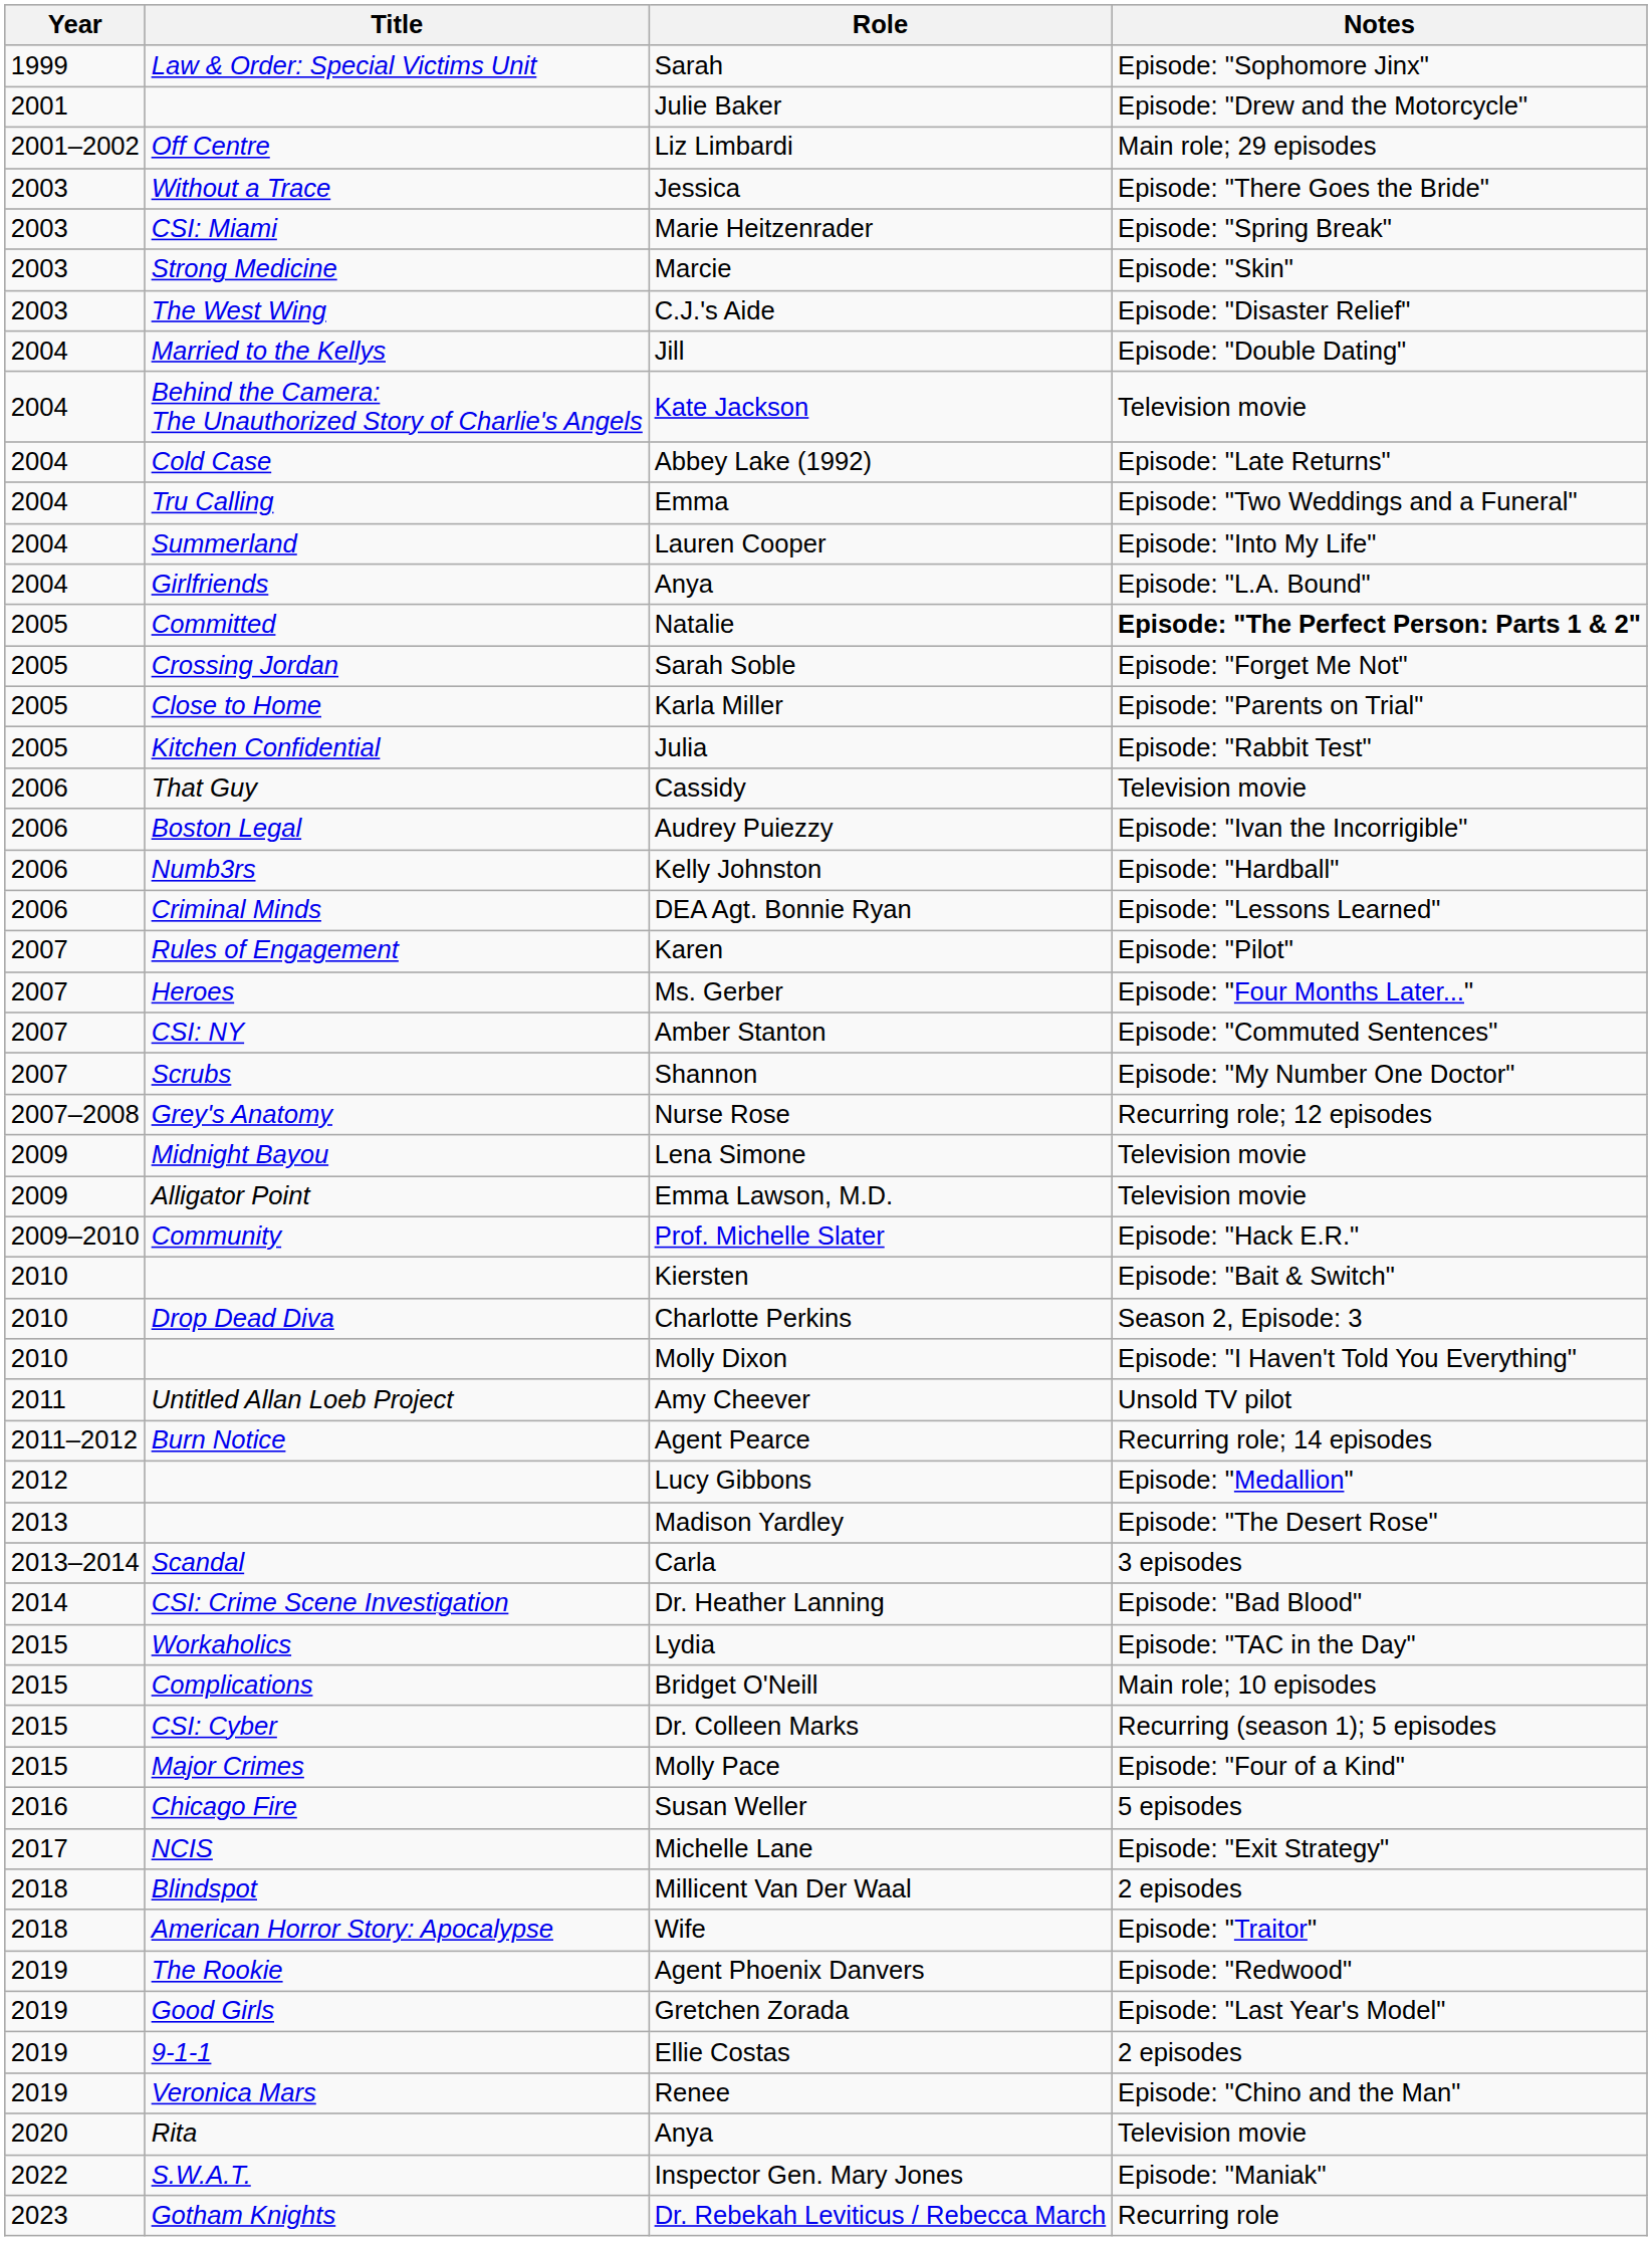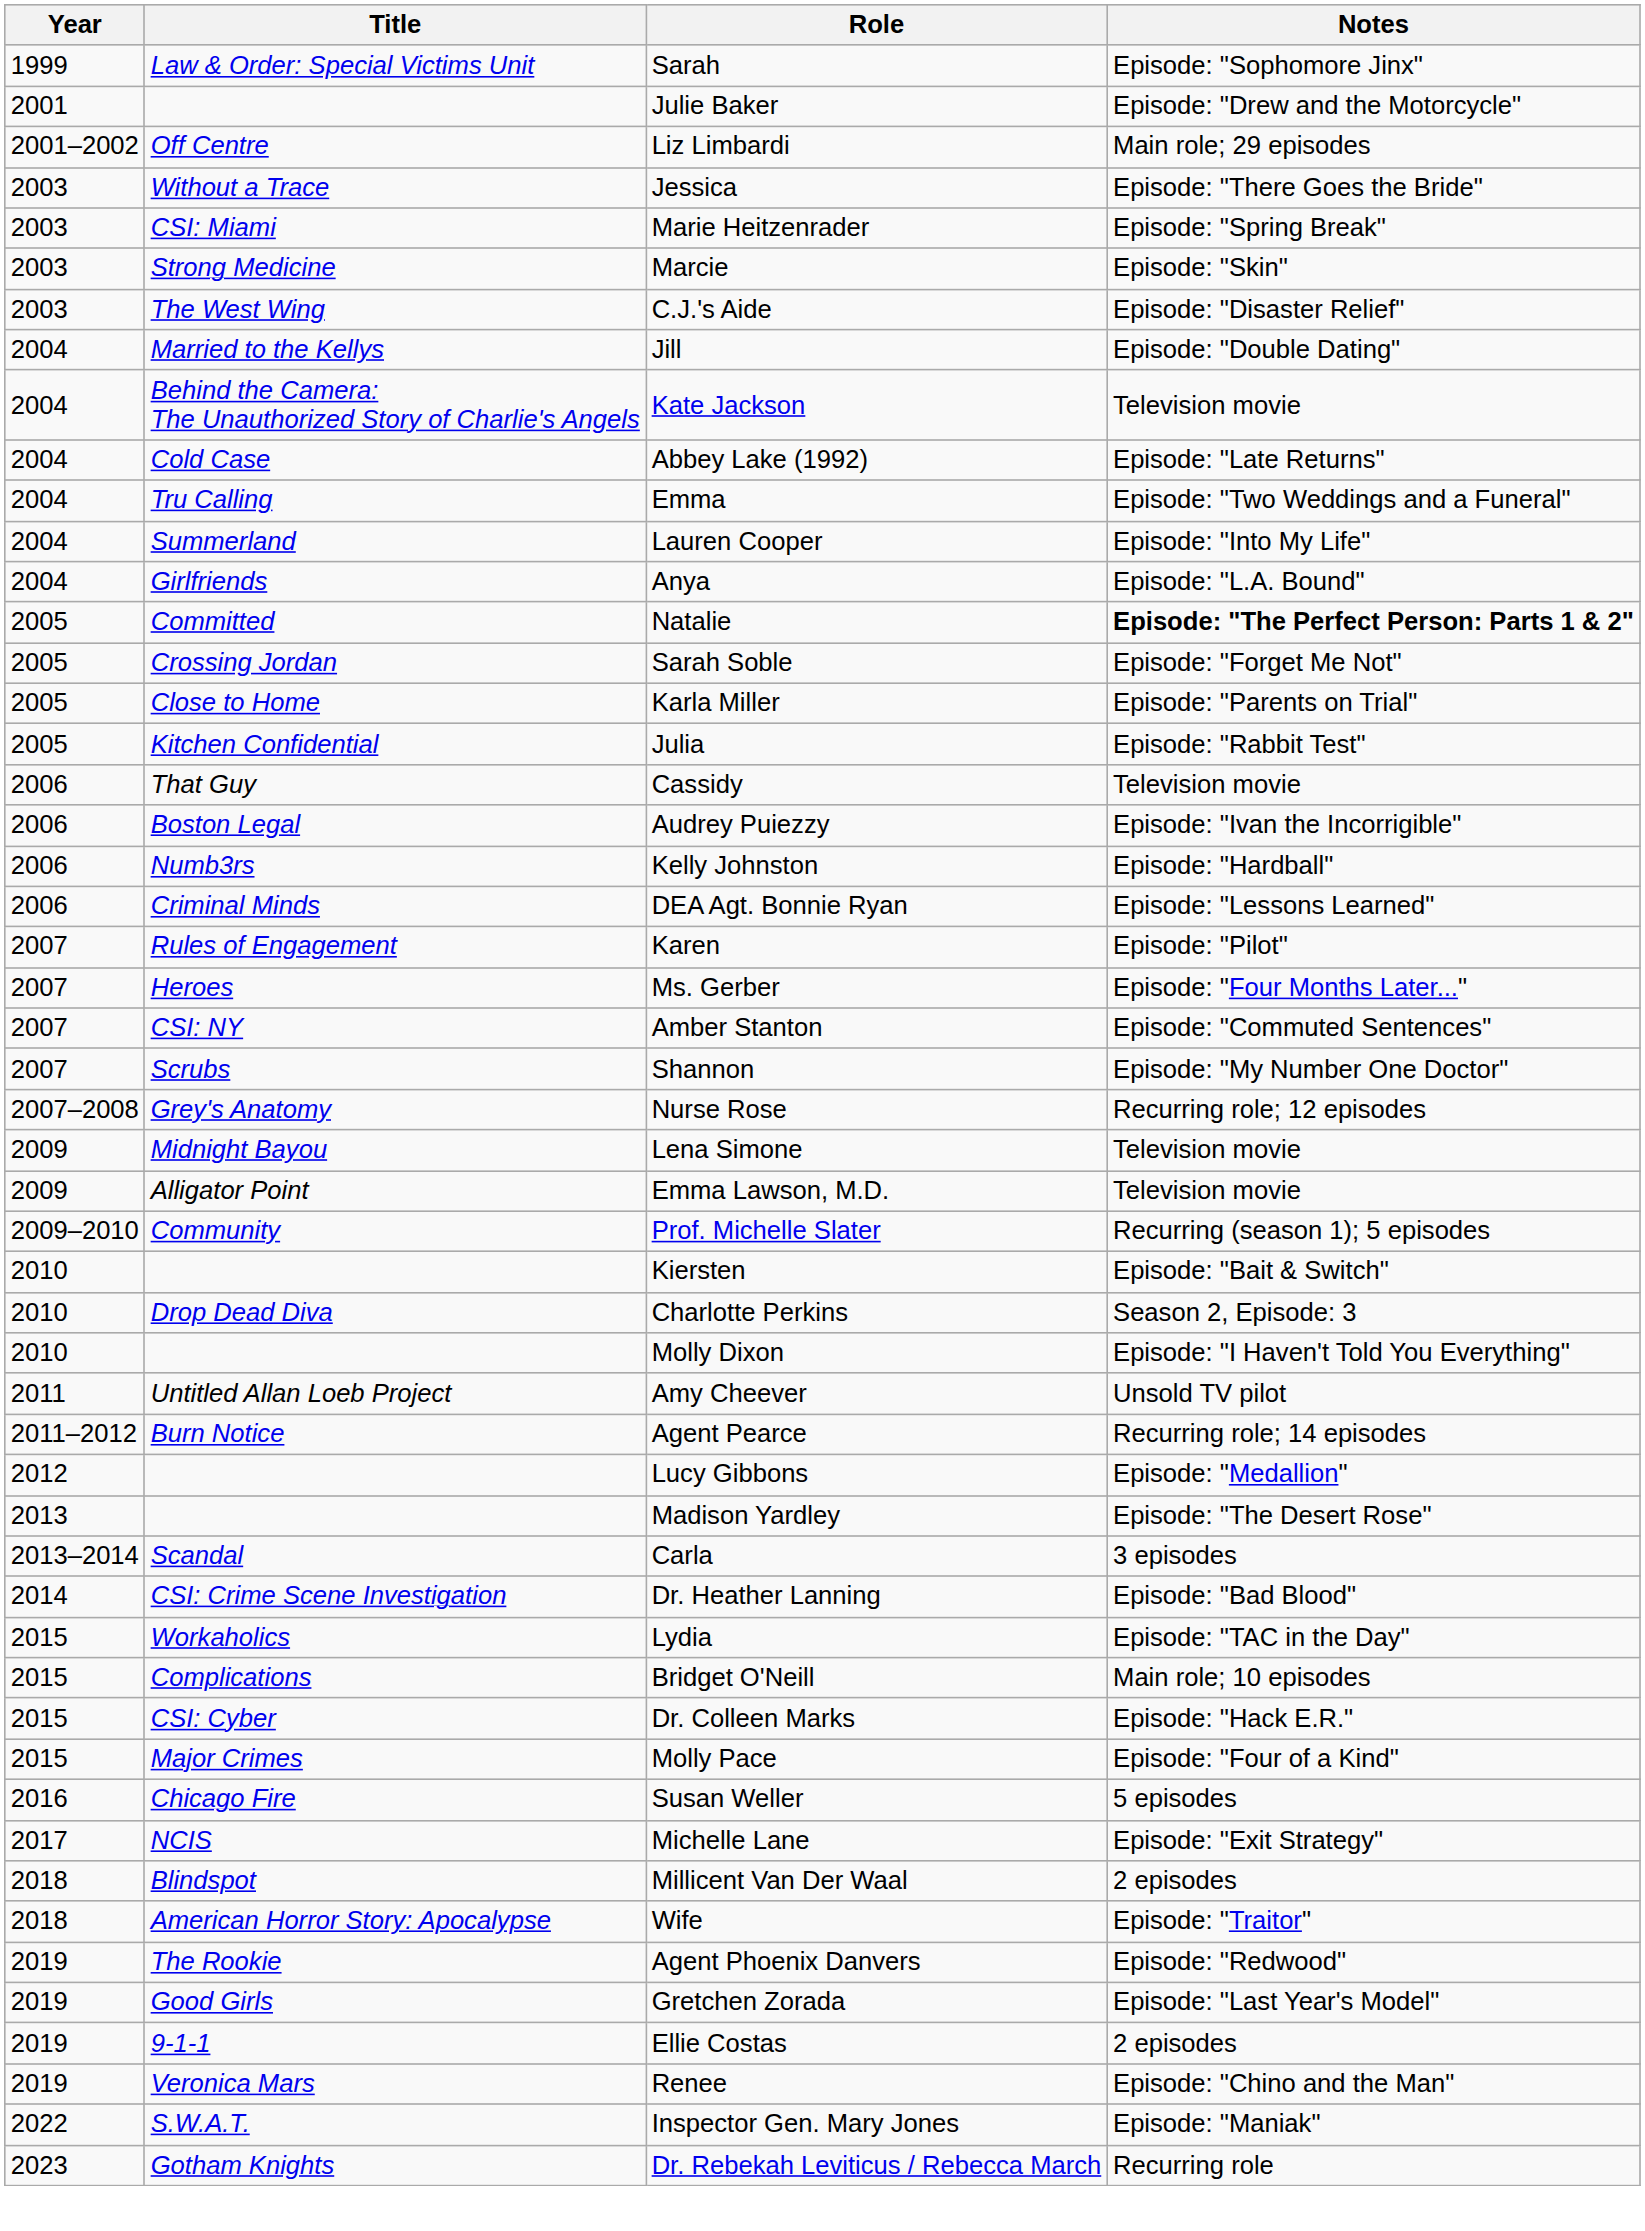Prof. Michelle Slater | Notes: Episode: "Hack E.R." -> Recurring (season 1); 5 episodes
Dr. Colleen Marks | Notes: Recurring (season 1); 5 episodes -> Episode: "Hack E.R."
- row: 2020 | Rita | Anya | Television movie
